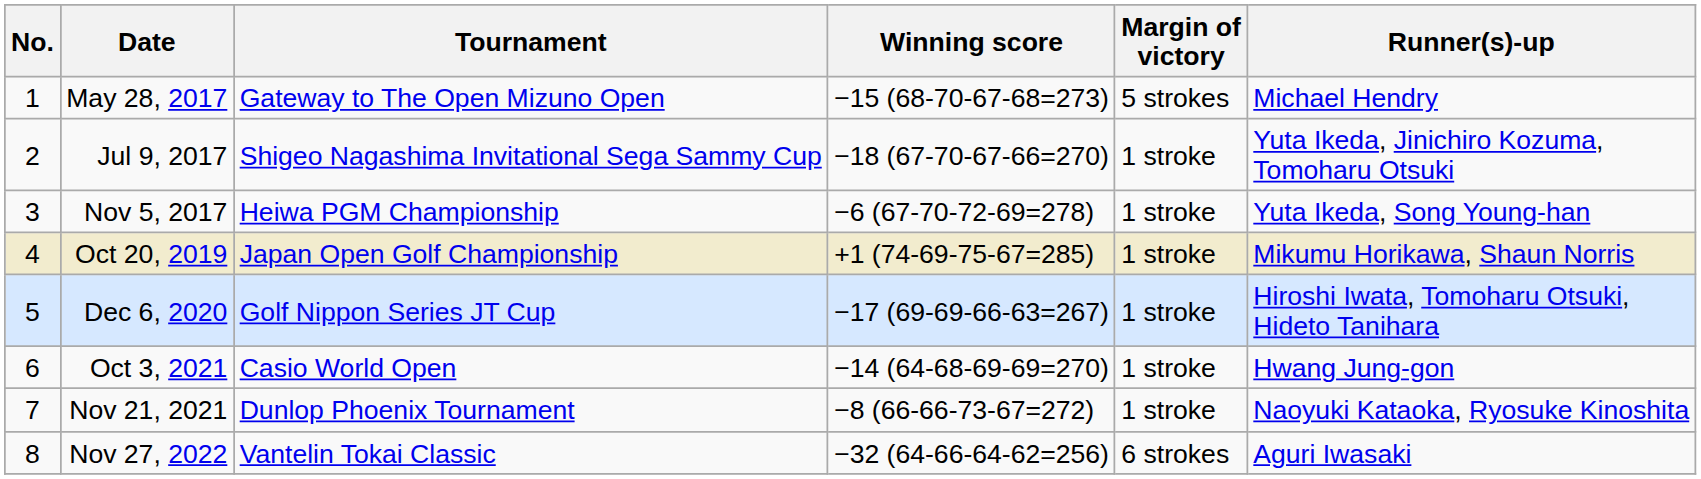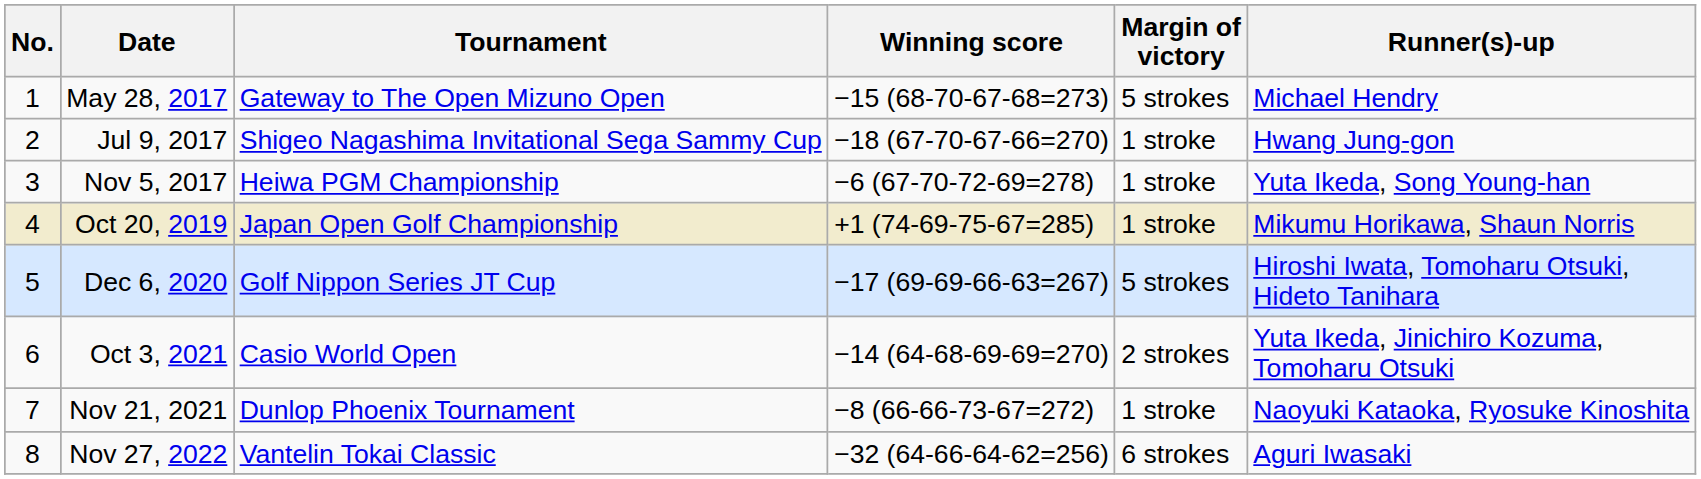Jul 9, 2017 | Runner(s)-up: Yuta Ikeda, Jinichiro Kozuma, Tomoharu Otsuki -> Hwang Jung-gon
Dec 6, 2020 | Margin of victory: 1 stroke -> 5 strokes
Oct 3, 2021 | Margin of victory: 1 stroke -> 2 strokes
Oct 3, 2021 | Runner(s)-up: Hwang Jung-gon -> Yuta Ikeda, Jinichiro Kozuma, Tomoharu Otsuki
